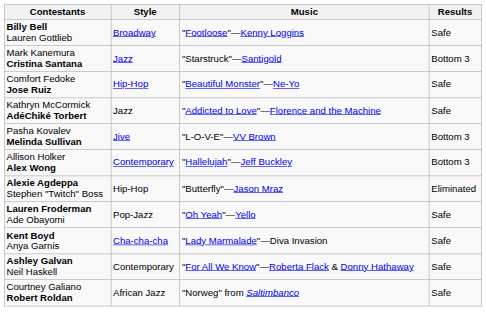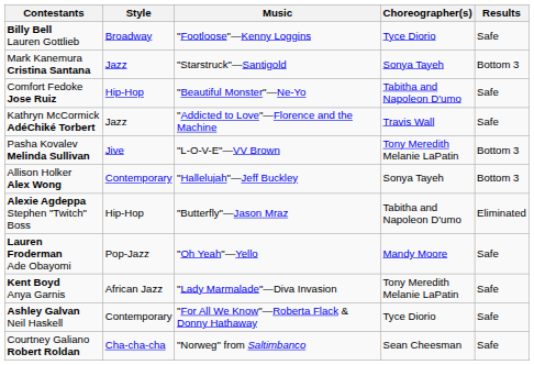+ column: Choreographer(s) | Tyce Diorio | Sonya Tayeh | Tabitha and Napoleon D'umo | Travis Wall | Tony Meredith Melanie LaPatin | Sonya Tayeh | Tabitha and Napoleon D'umo | Mandy Moore | Tony Meredith Melanie LaPatin | Tyce Diorio | Sean Cheesman
Kent Boyd Anya Garnis | Style: Cha-cha-cha -> African Jazz
Courtney Galiano Robert Roldan | Style: African Jazz -> Cha-cha-cha
